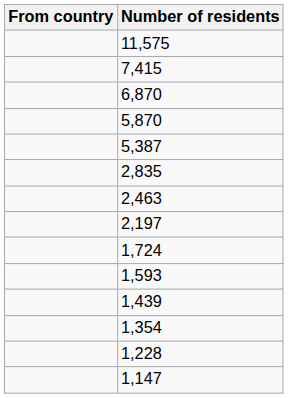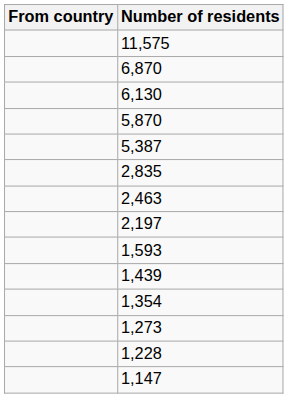- row: 7,415
+ row: 6,130
- row: 1,724
+ row: 1,273
